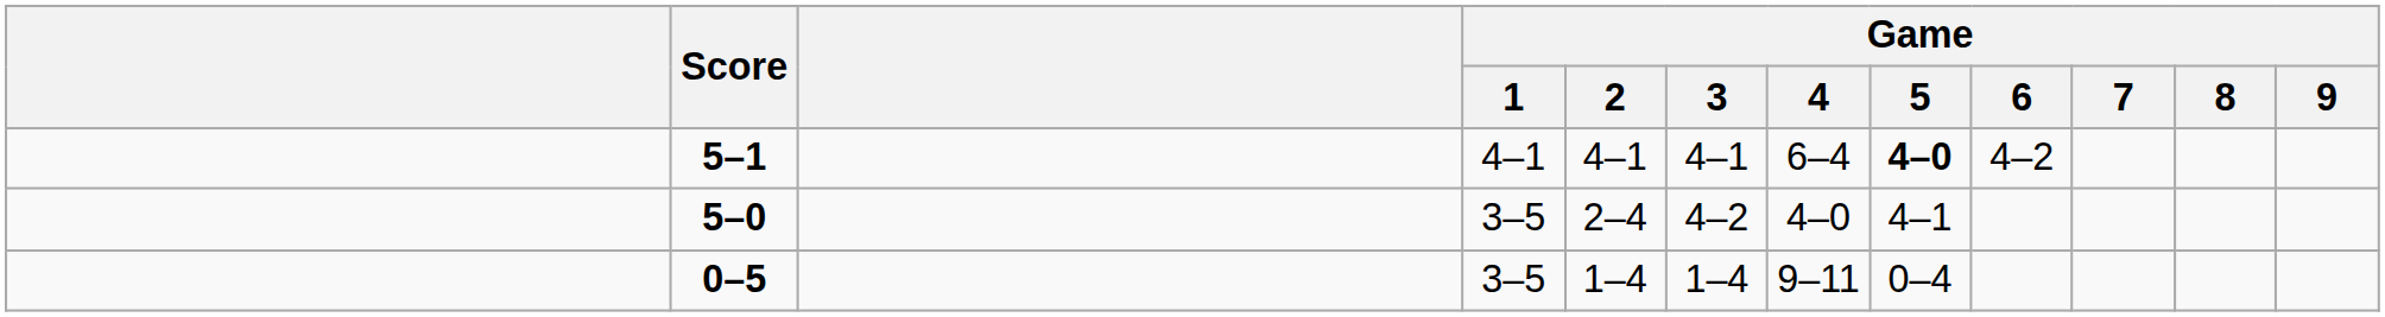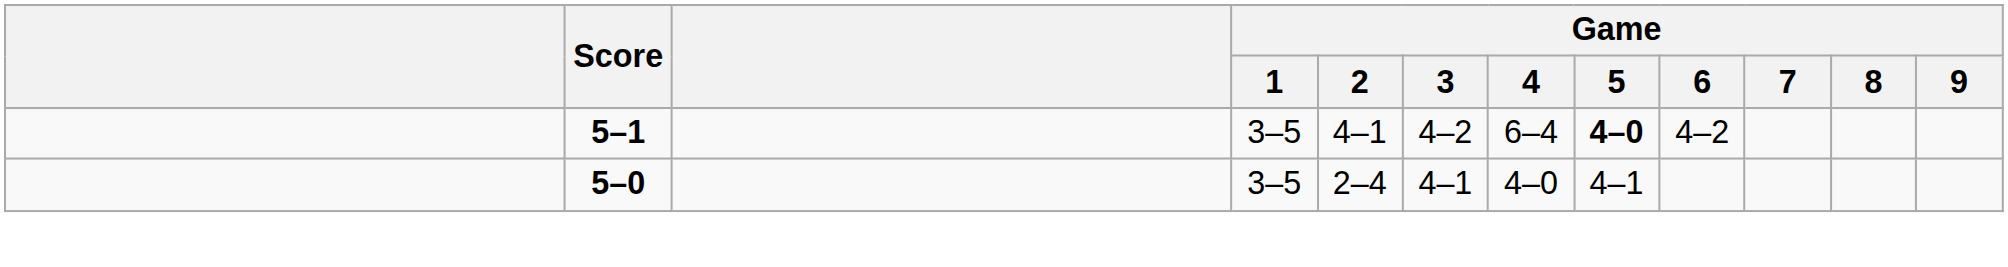5–1 | Game / 1: 4–1 -> 3–5
5–1 | Game / 3: 4–1 -> 4–2
5–0 | Game / 3: 4–2 -> 4–1
- row: 0–5 | 3–5 | 1–4 | 1–4 | 9–11 | 0–4
